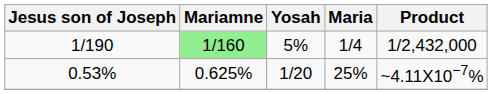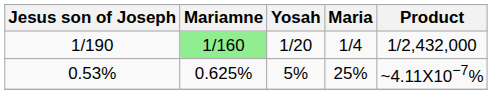1/190 | Yosah: 5% -> 1/20
0.53% | Yosah: 1/20 -> 5%
